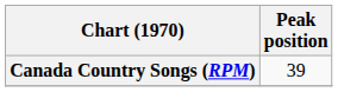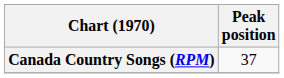Canada Country Songs (RPM) | Peak position: 39 -> 37
